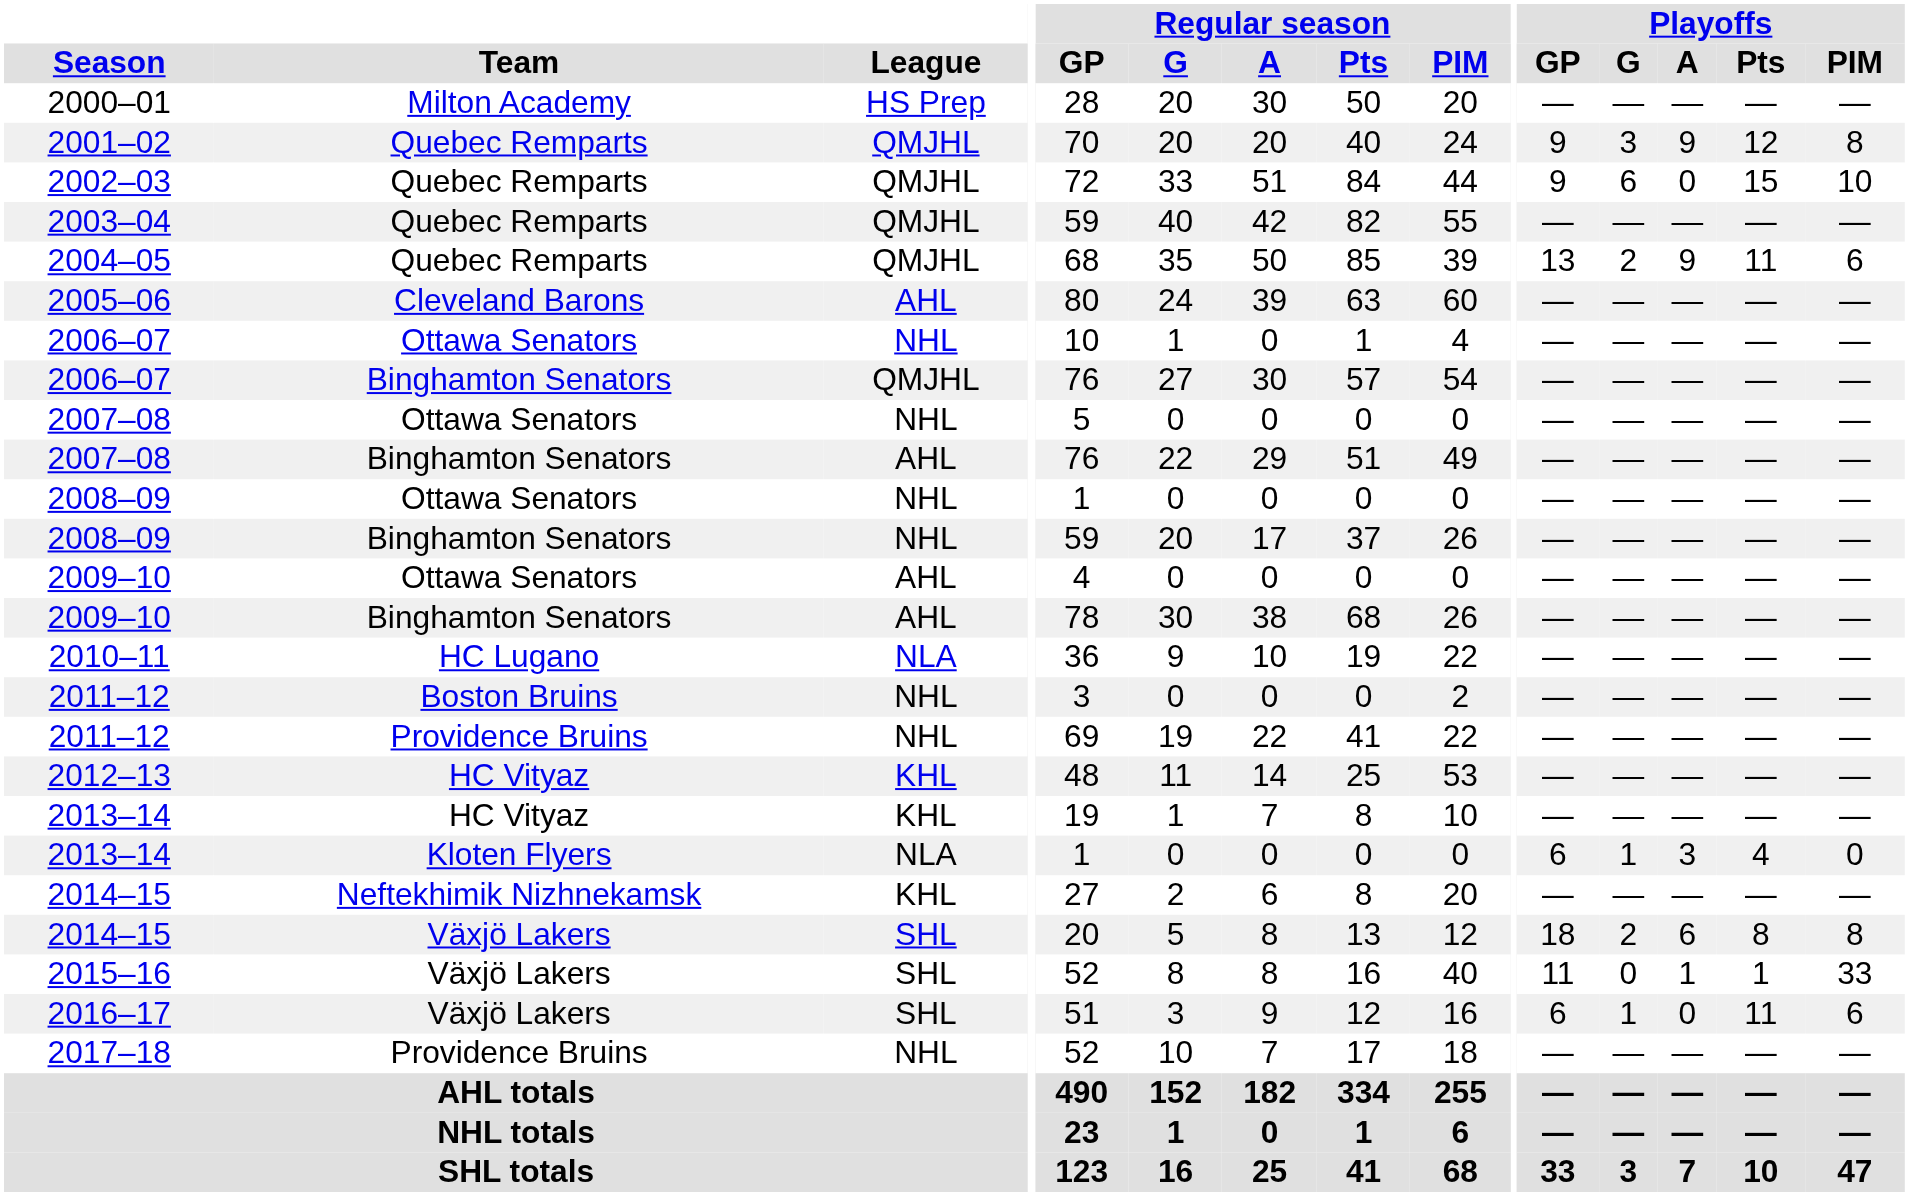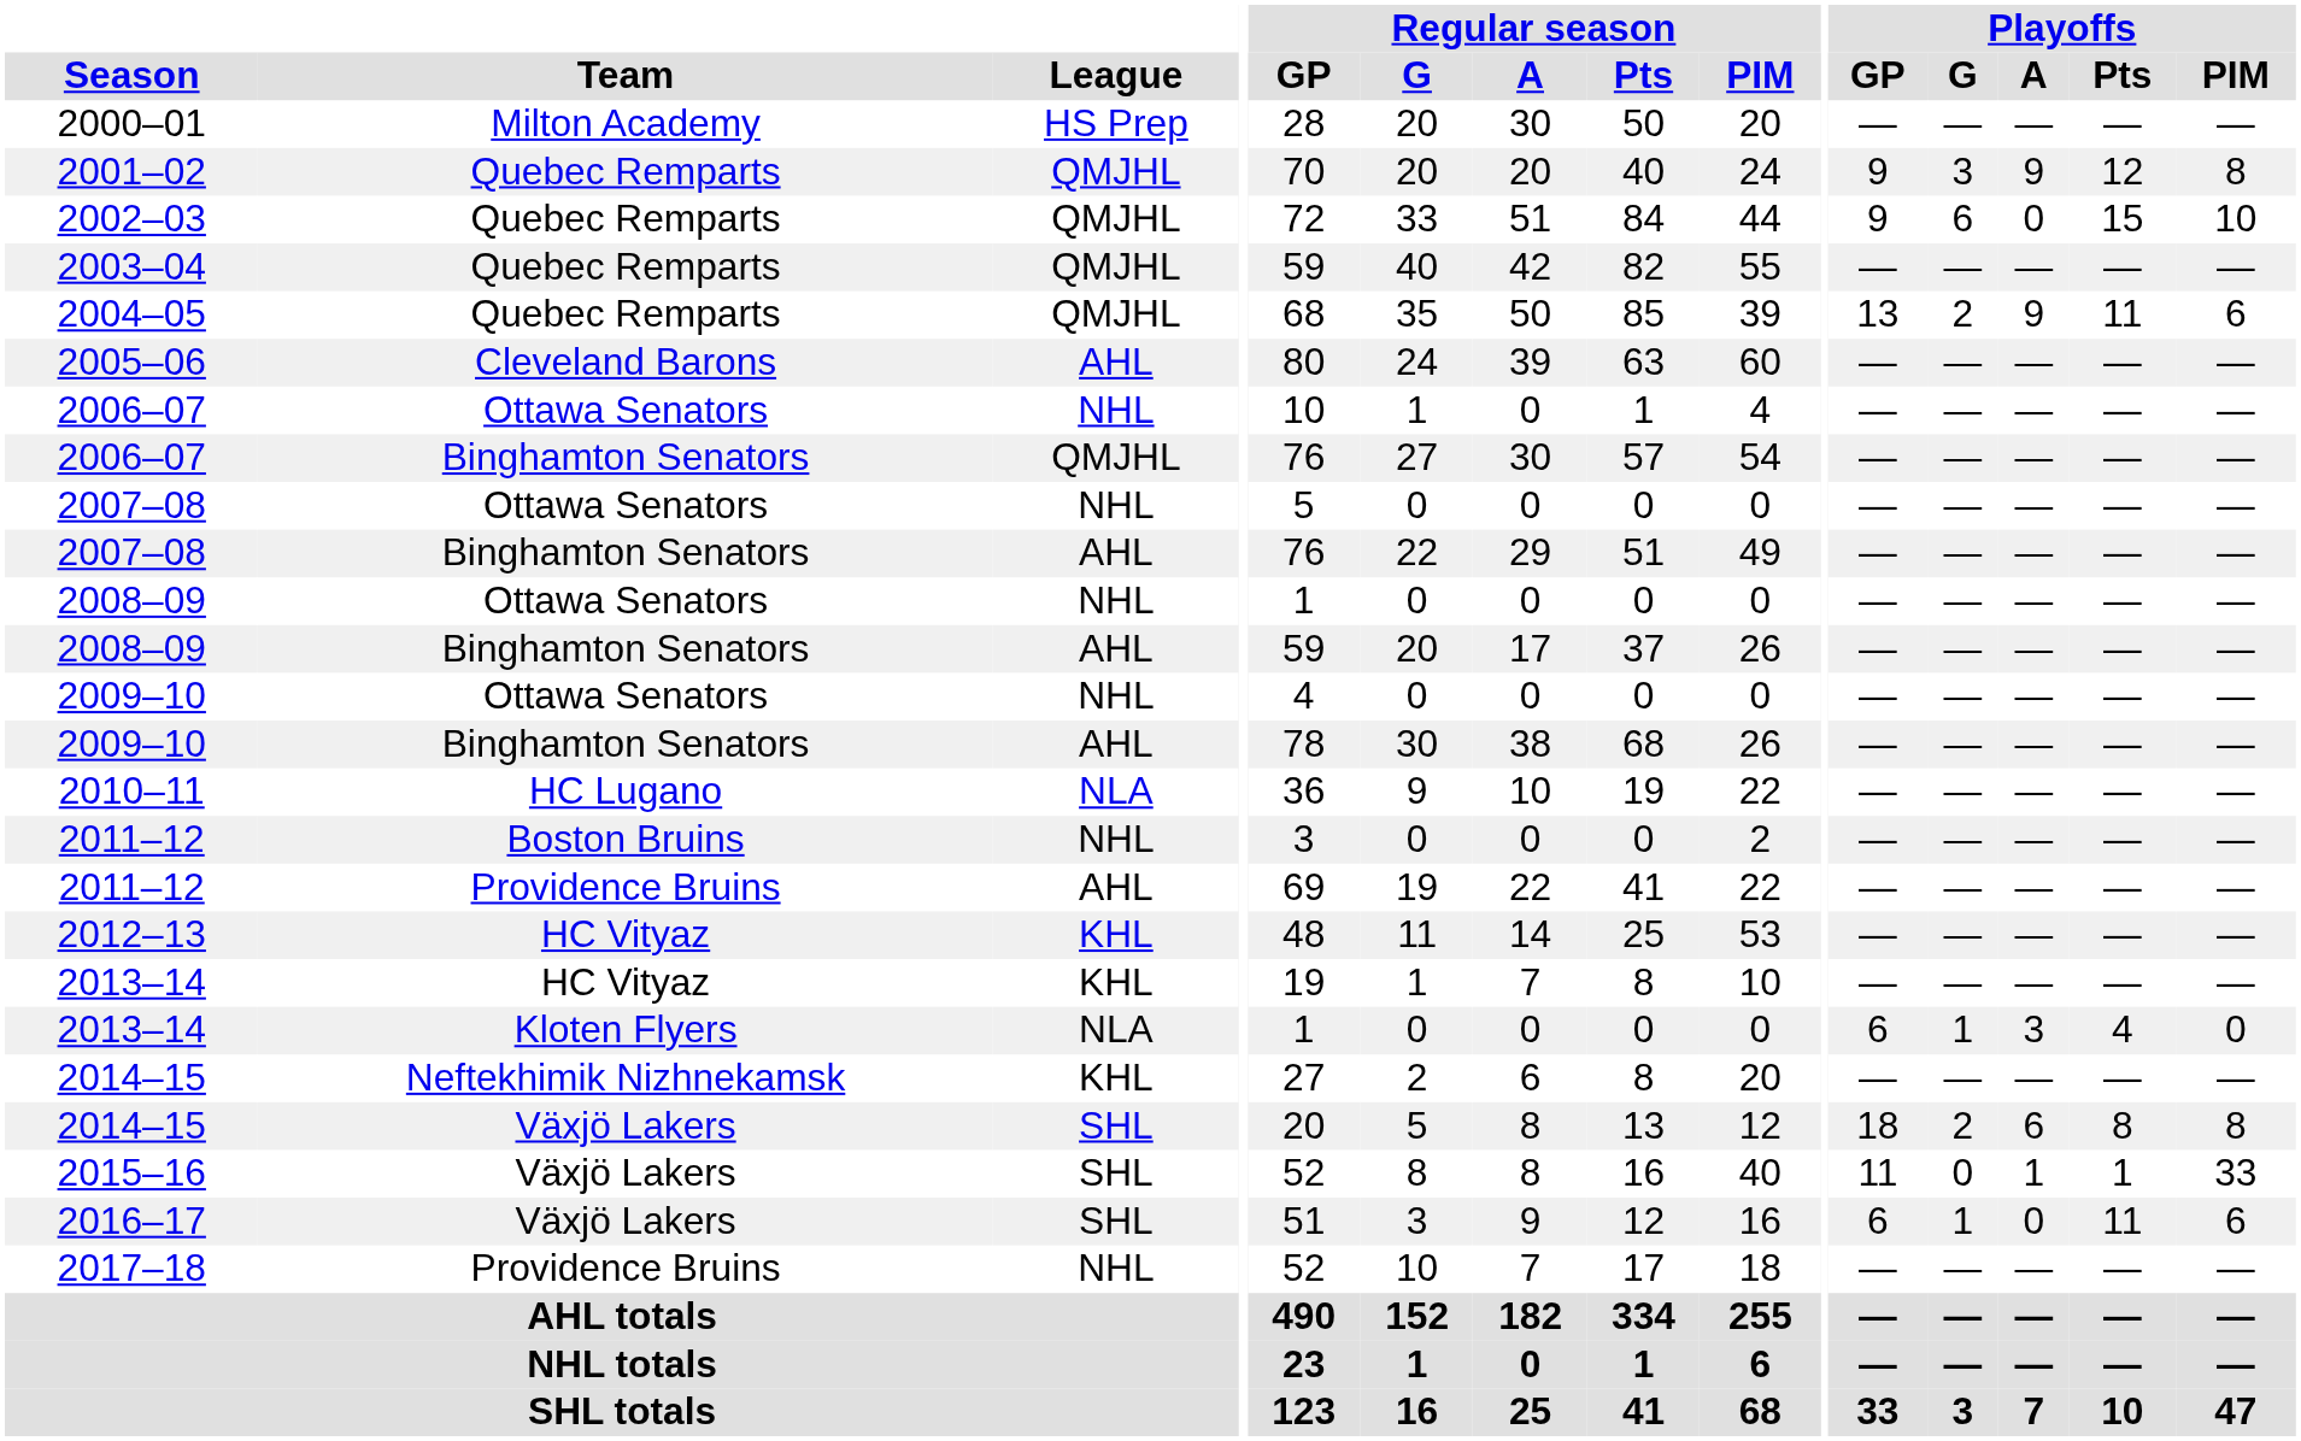2008–09 / Binghamton Senators | League: NHL -> AHL
2009–10 / Ottawa Senators | League: AHL -> NHL
2011–12 / Providence Bruins | League: NHL -> AHL
